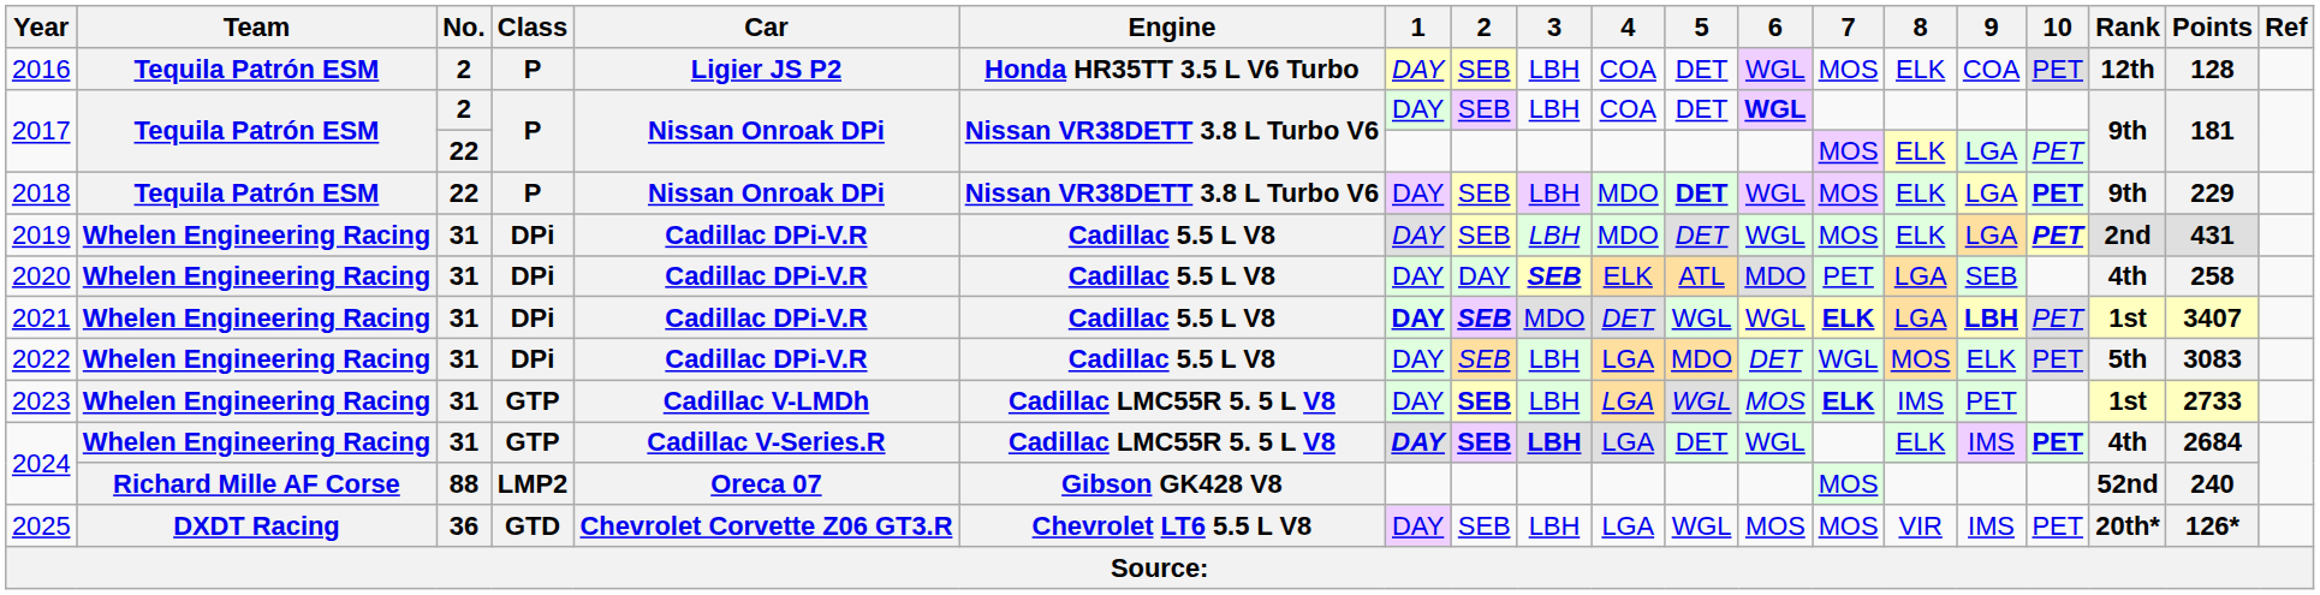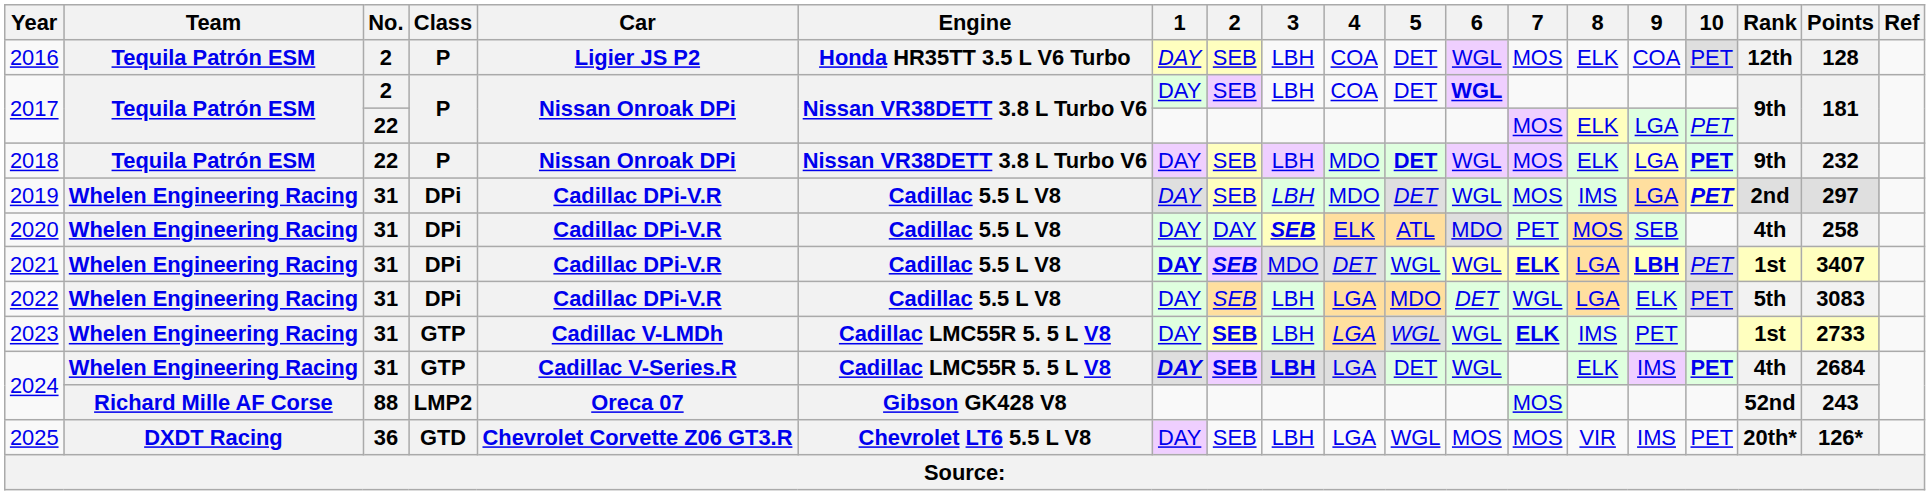2018 | Points: 229 -> 232
2019 | 8: ELK -> IMS
2019 | Points: 431 -> 297
2020 | 8: LGA -> MOS
2022 | 8: MOS -> LGA
2023 | 6: MOS -> WGL
2024 / 88 | Points: 240 -> 243
